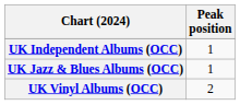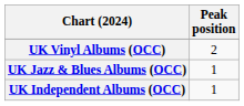rows swapped: UK Independent Albums (OCC) <-> UK Vinyl Albums (OCC)
